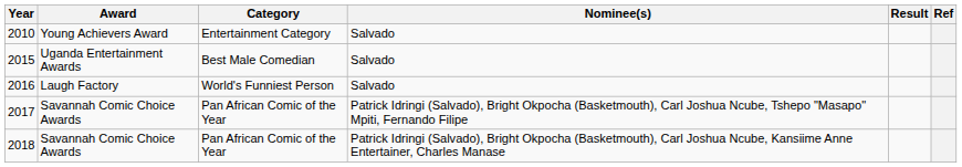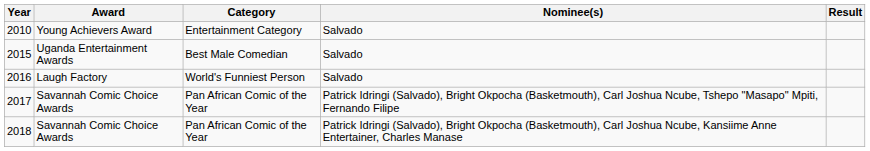- column: Ref
